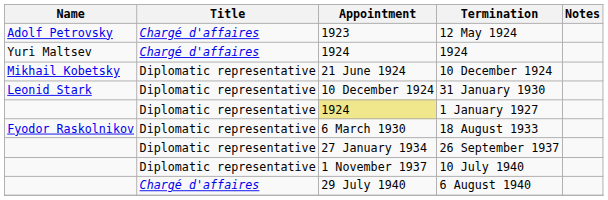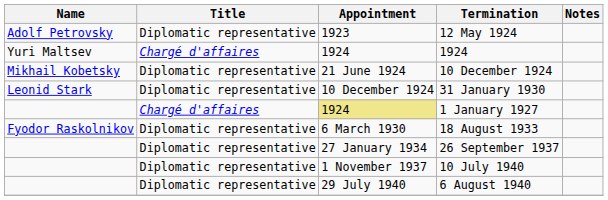12 May 1924 | Title: Chargé d'affaires -> Diplomatic representative
1 January 1927 | Title: Diplomatic representative -> Chargé d'affaires
6 August 1940 | Title: Chargé d'affaires -> Diplomatic representative
